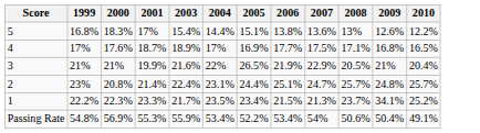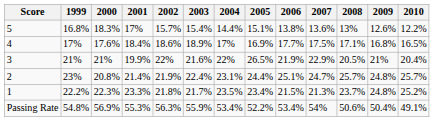+ column: 2002 | 15.7% | 18.6% | 22% | 21.9% | 21.8% | 56.3%
4 | 2001: 18.7% -> 18.4%
1 | 2009: 34.1% -> 24.8%
